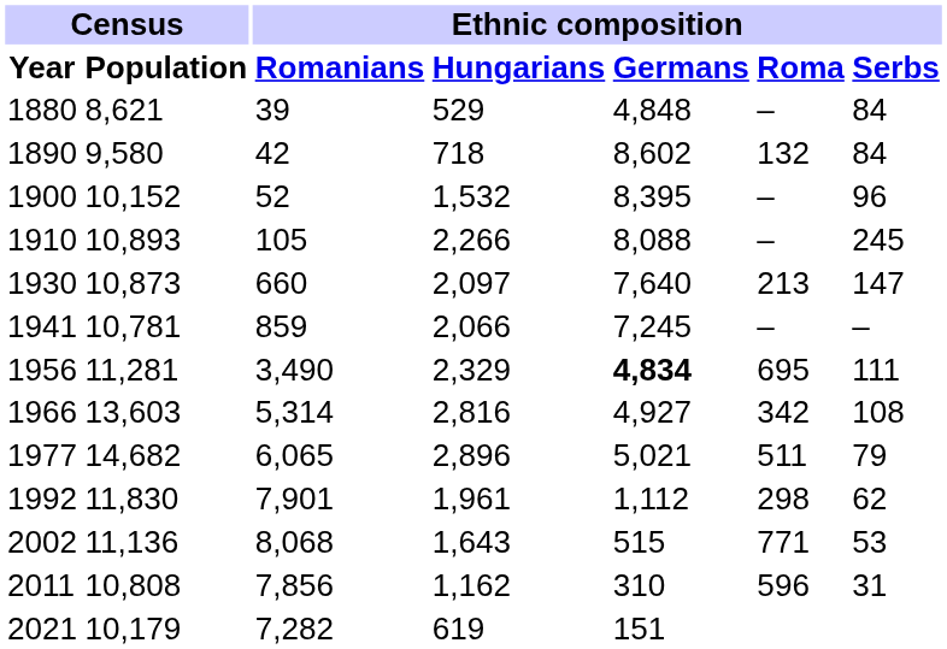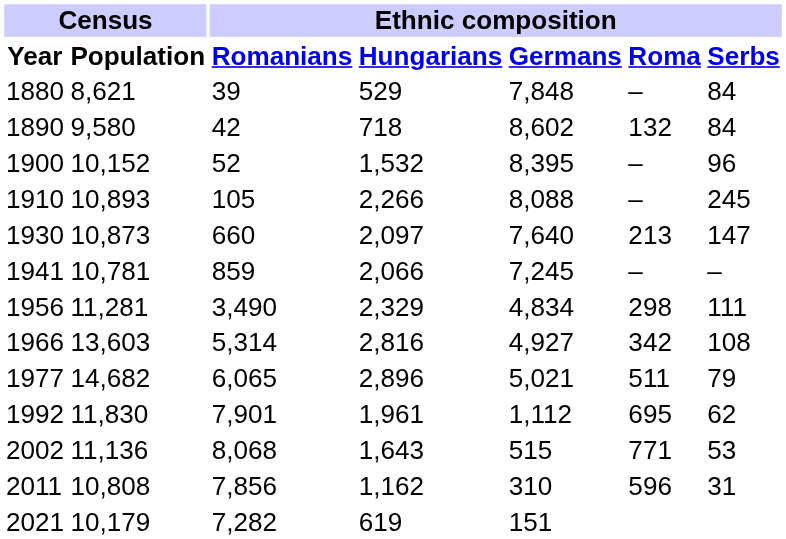1880 | Ethnic composition / Germans: 4,848 -> 7,848
1956 | Ethnic composition / Germans: bold -> normal
1956 | Ethnic composition / Roma: 695 -> 298
1992 | Ethnic composition / Roma: 298 -> 695
